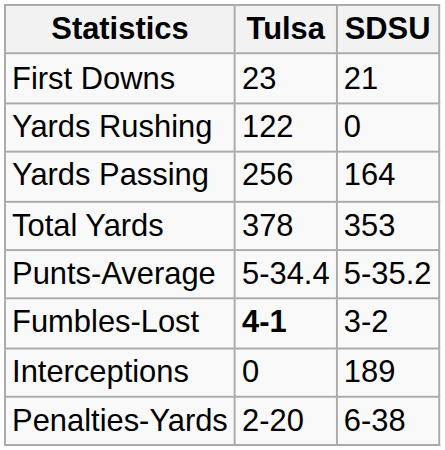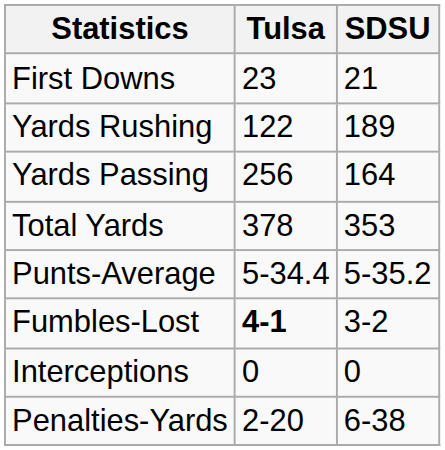Yards Rushing | SDSU: 0 -> 189
Interceptions | SDSU: 189 -> 0
